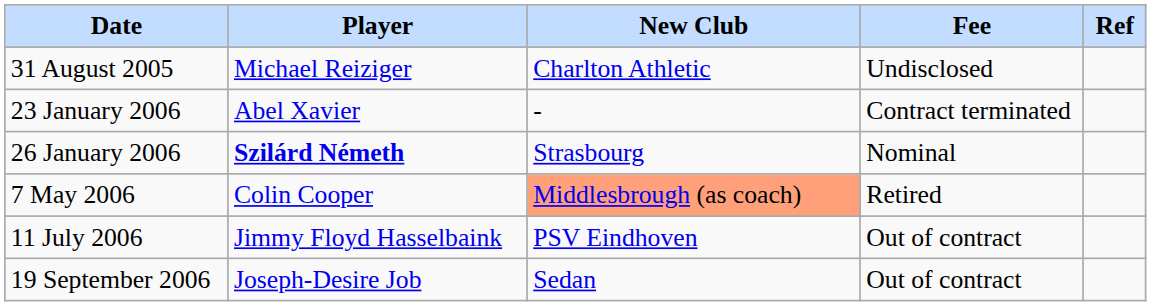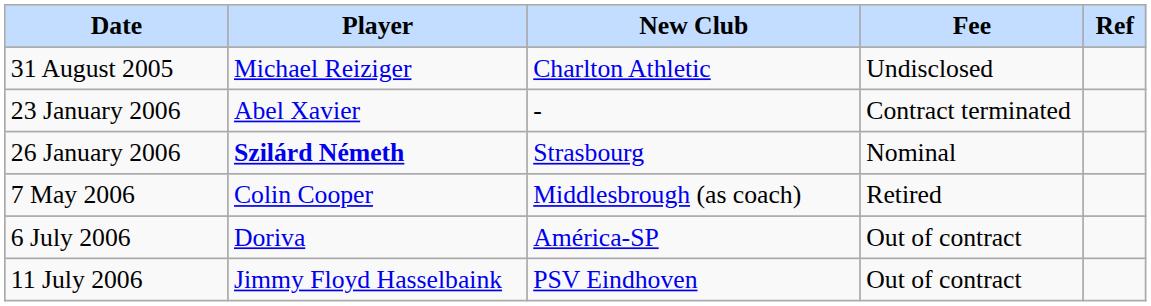7 May 2006 | New Club: lightsalmon background -> no background
+ row: 6 July 2006 | Doriva | América-SP | Out of contract
- row: 19 September 2006 | Joseph-Desire Job | Sedan | Out of contract
